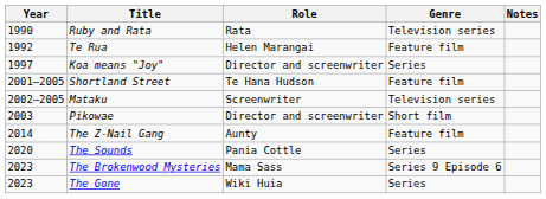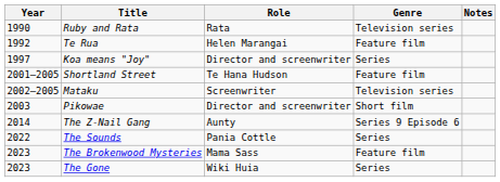The Z-Nail Gang | Genre: Feature film -> Series 9 Episode 6
The Sounds | Year: 2020 -> 2022
The Brokenwood Mysteries | Genre: Series 9 Episode 6 -> Feature film
